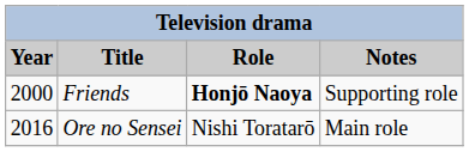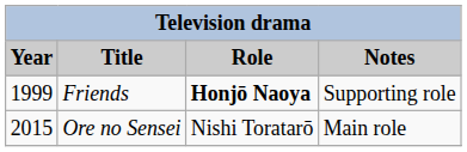Friends | Year: 2000 -> 1999
Ore no Sensei | Year: 2016 -> 2015
